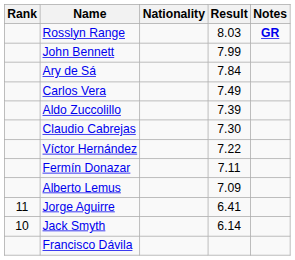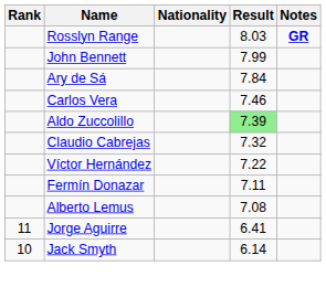Carlos Vera | Result: 7.49 -> 7.46
Aldo Zuccolillo | Result: no background -> lightgreen background
Claudio Cabrejas | Result: 7.30 -> 7.32
Alberto Lemus | Result: 7.09 -> 7.08
- row: Francisco Dávila
